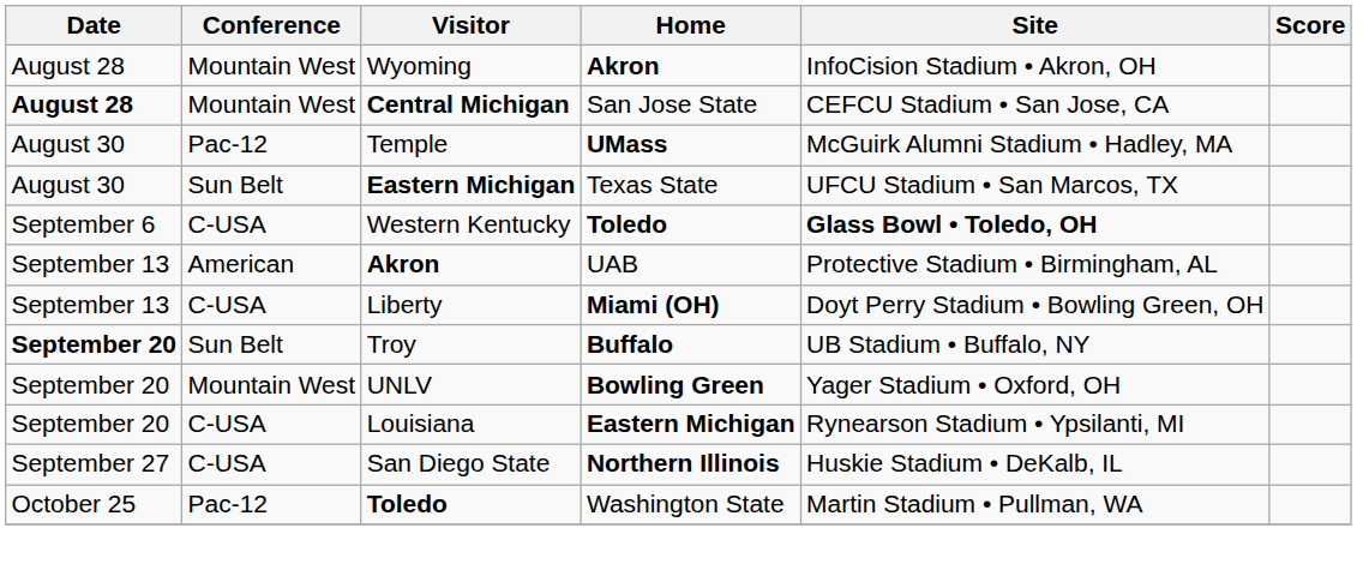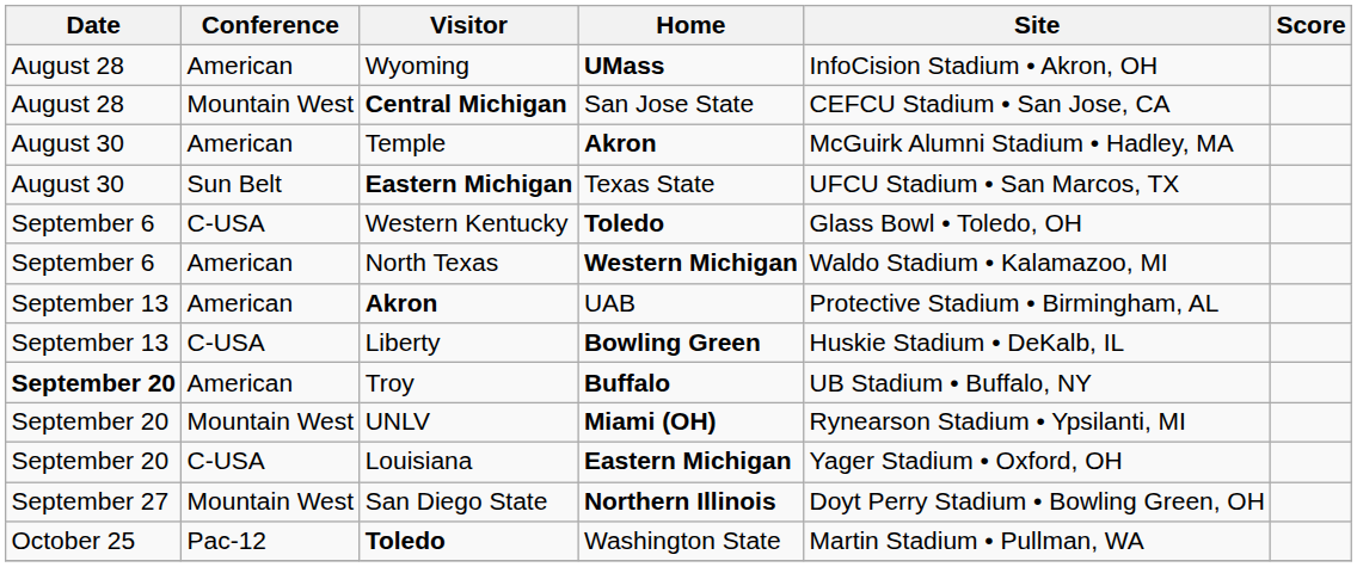Wyoming | Conference: Mountain West -> American
Wyoming | Home: Akron -> UMass
Central Michigan | Date: bold -> normal
Temple | Conference: Pac-12 -> American
Temple | Home: UMass -> Akron
Western Kentucky | Site: bold -> normal
+ row: September 6 | American | North Texas | Western Michigan | Waldo Stadium • Kalamazoo, MI
Liberty | Home: Miami (OH) -> Bowling Green
Liberty | Site: Doyt Perry Stadium • Bowling Green, OH -> Huskie Stadium • DeKalb, IL
Troy | Conference: Sun Belt -> American
UNLV | Home: Bowling Green -> Miami (OH)
UNLV | Site: Yager Stadium • Oxford, OH -> Rynearson Stadium • Ypsilanti, MI
Louisiana | Site: Rynearson Stadium • Ypsilanti, MI -> Yager Stadium • Oxford, OH
San Diego State | Conference: C-USA -> Mountain West
San Diego State | Site: Huskie Stadium • DeKalb, IL -> Doyt Perry Stadium • Bowling Green, OH
